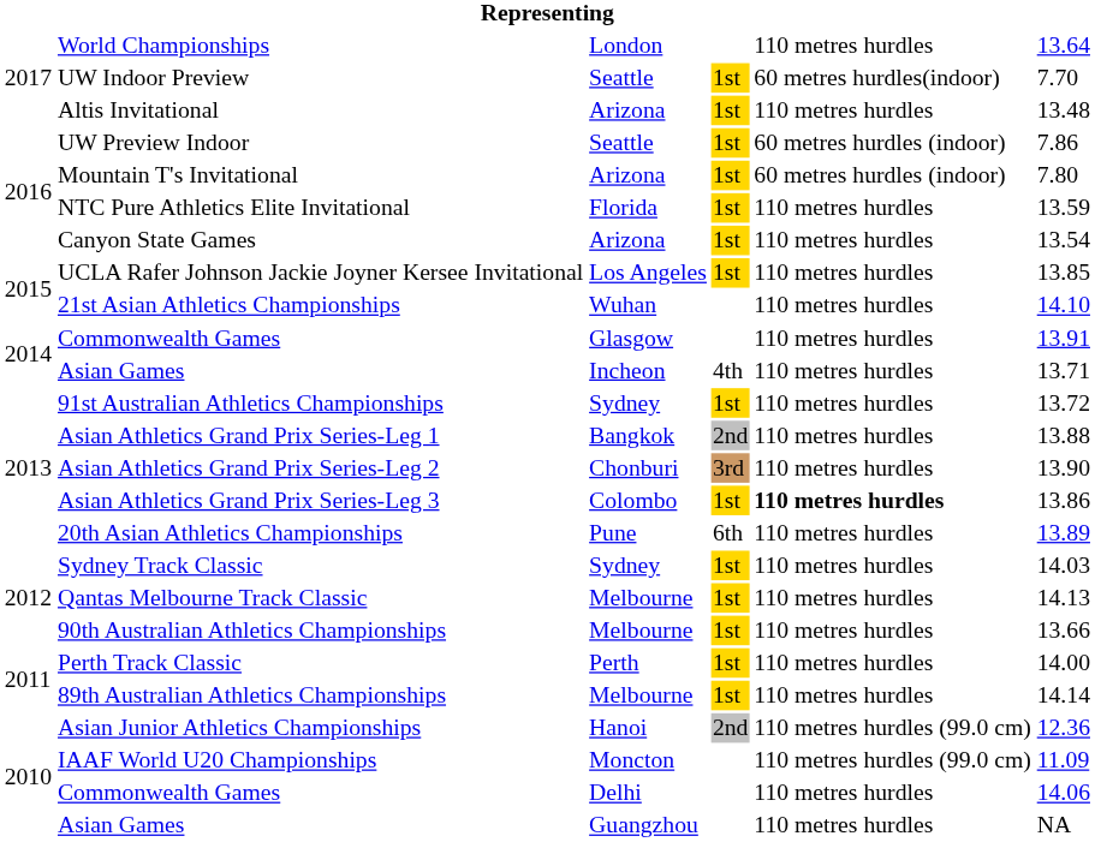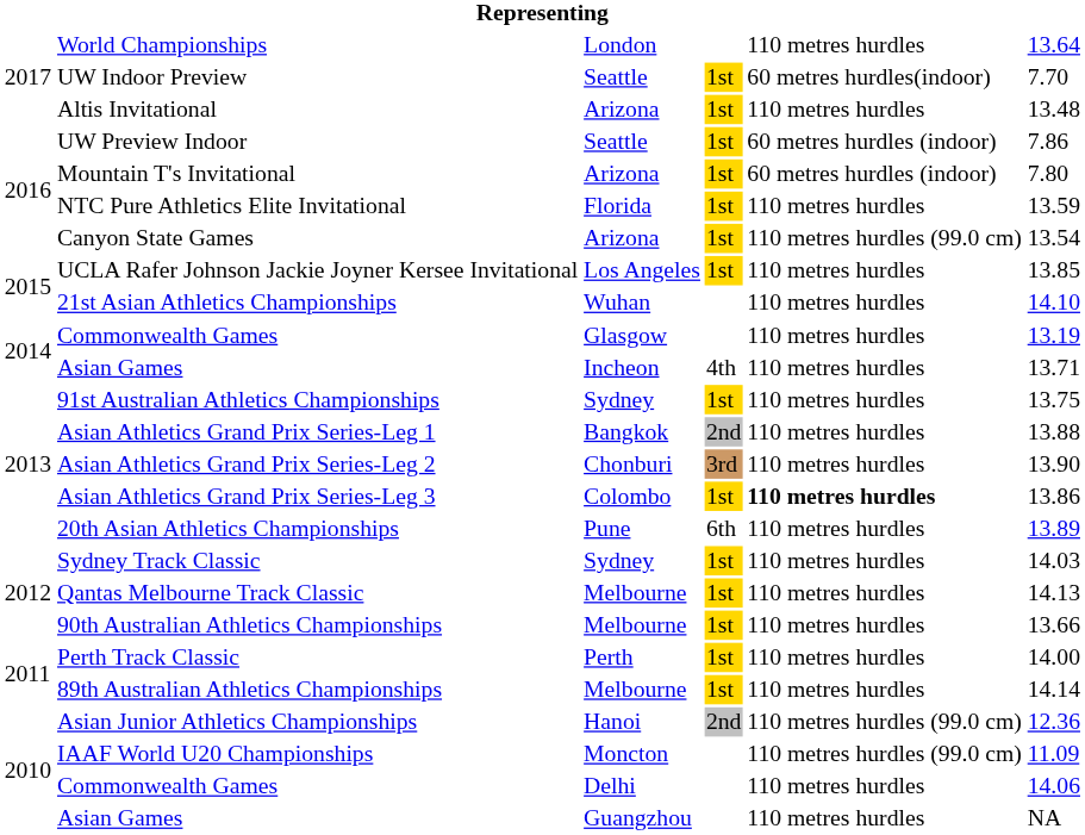Canyon State Games | column 5: 110 metres hurdles -> 110 metres hurdles (99.0 cm)
Commonwealth Games / Glasgow | column 6: 13.91 -> 13.19
91st Australian Athletics Championships | column 6: 13.72 -> 13.75
